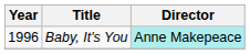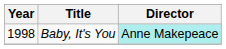Baby, It's You | Year: 1996 -> 1998
